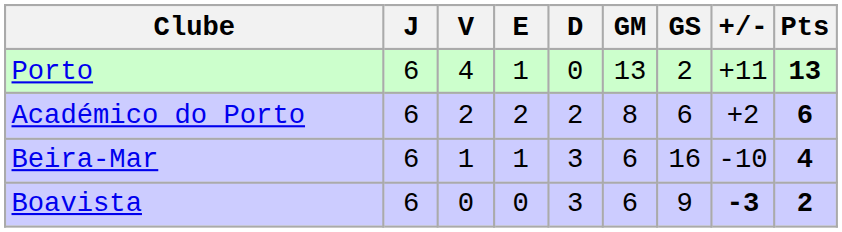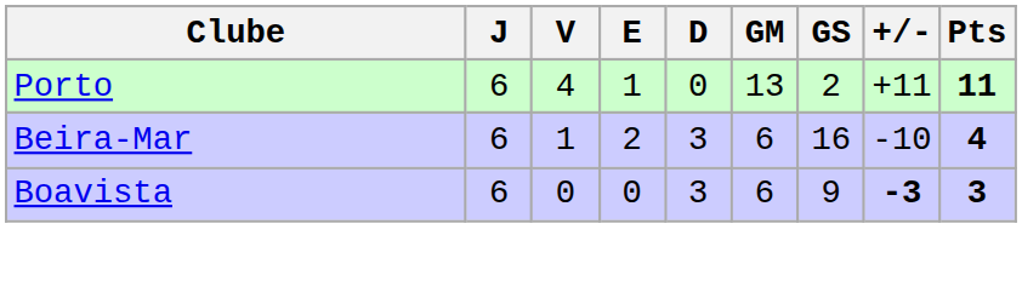Porto | Pts: 13 -> 11
- row: Académico do Porto | 6 | 2 | 2 | 2 | 8 | 6 | +2 | 6
Beira-Mar | E: 1 -> 2
Boavista | Pts: 2 -> 3
